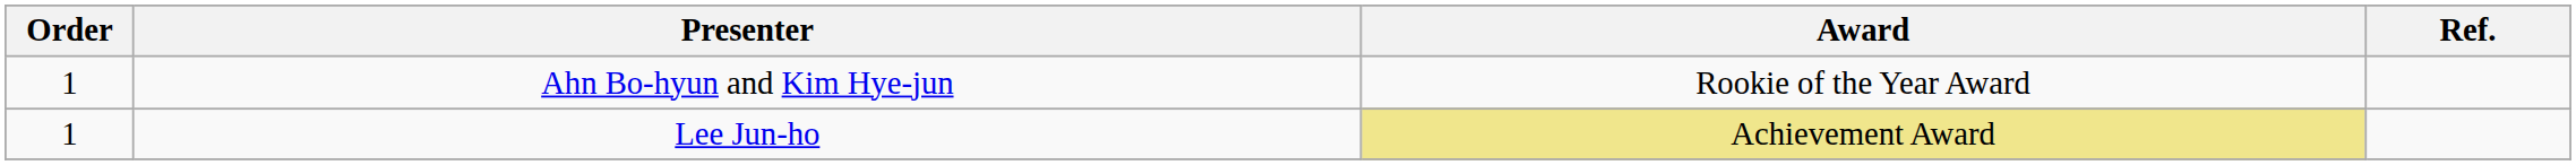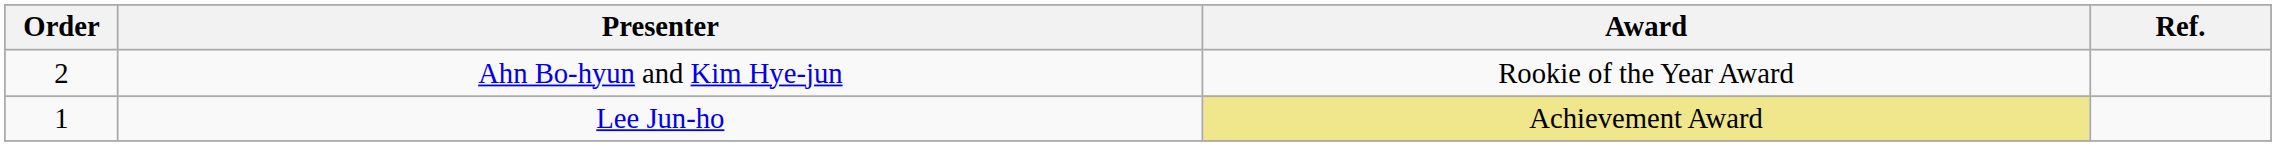Ahn Bo-hyun and Kim Hye-jun | Order: 1 -> 2
